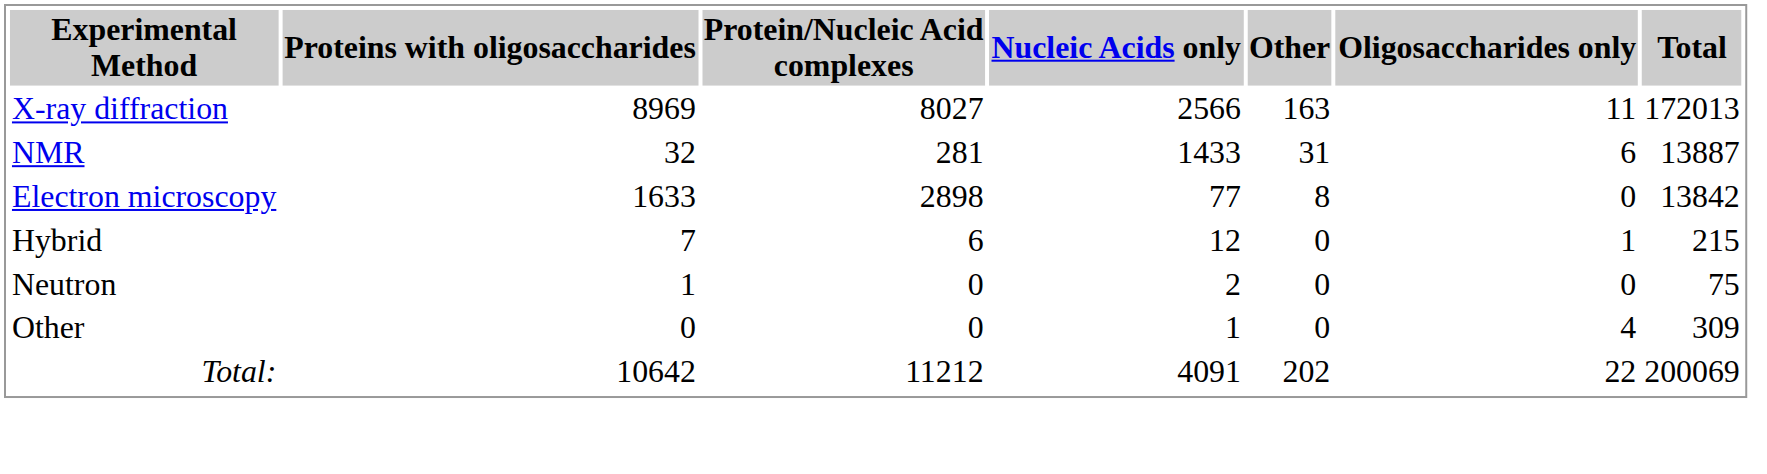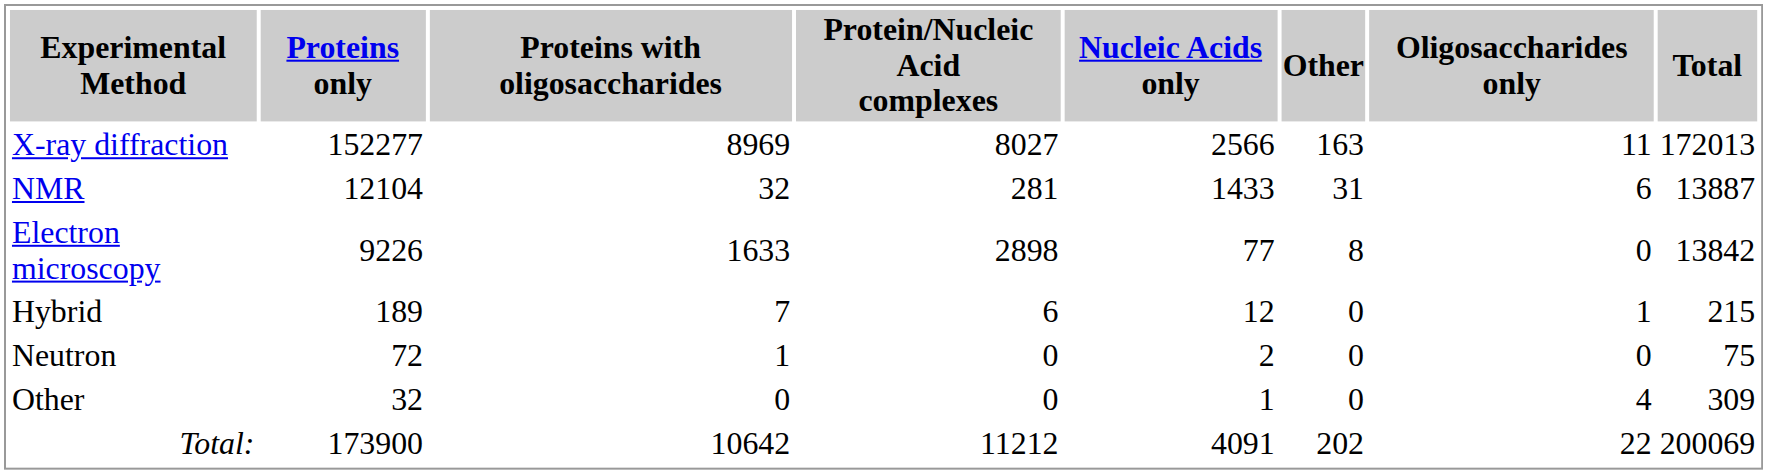+ column: Proteins only | 152277 | 12104 | 9226 | 189 | 72 | 32 | 173900
